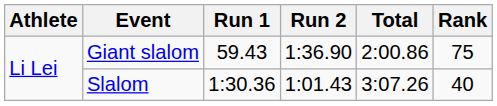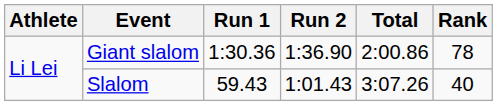Giant slalom | Run 1: 59.43 -> 1:30.36
Giant slalom | Rank: 75 -> 78
Slalom | Run 1: 1:30.36 -> 59.43
